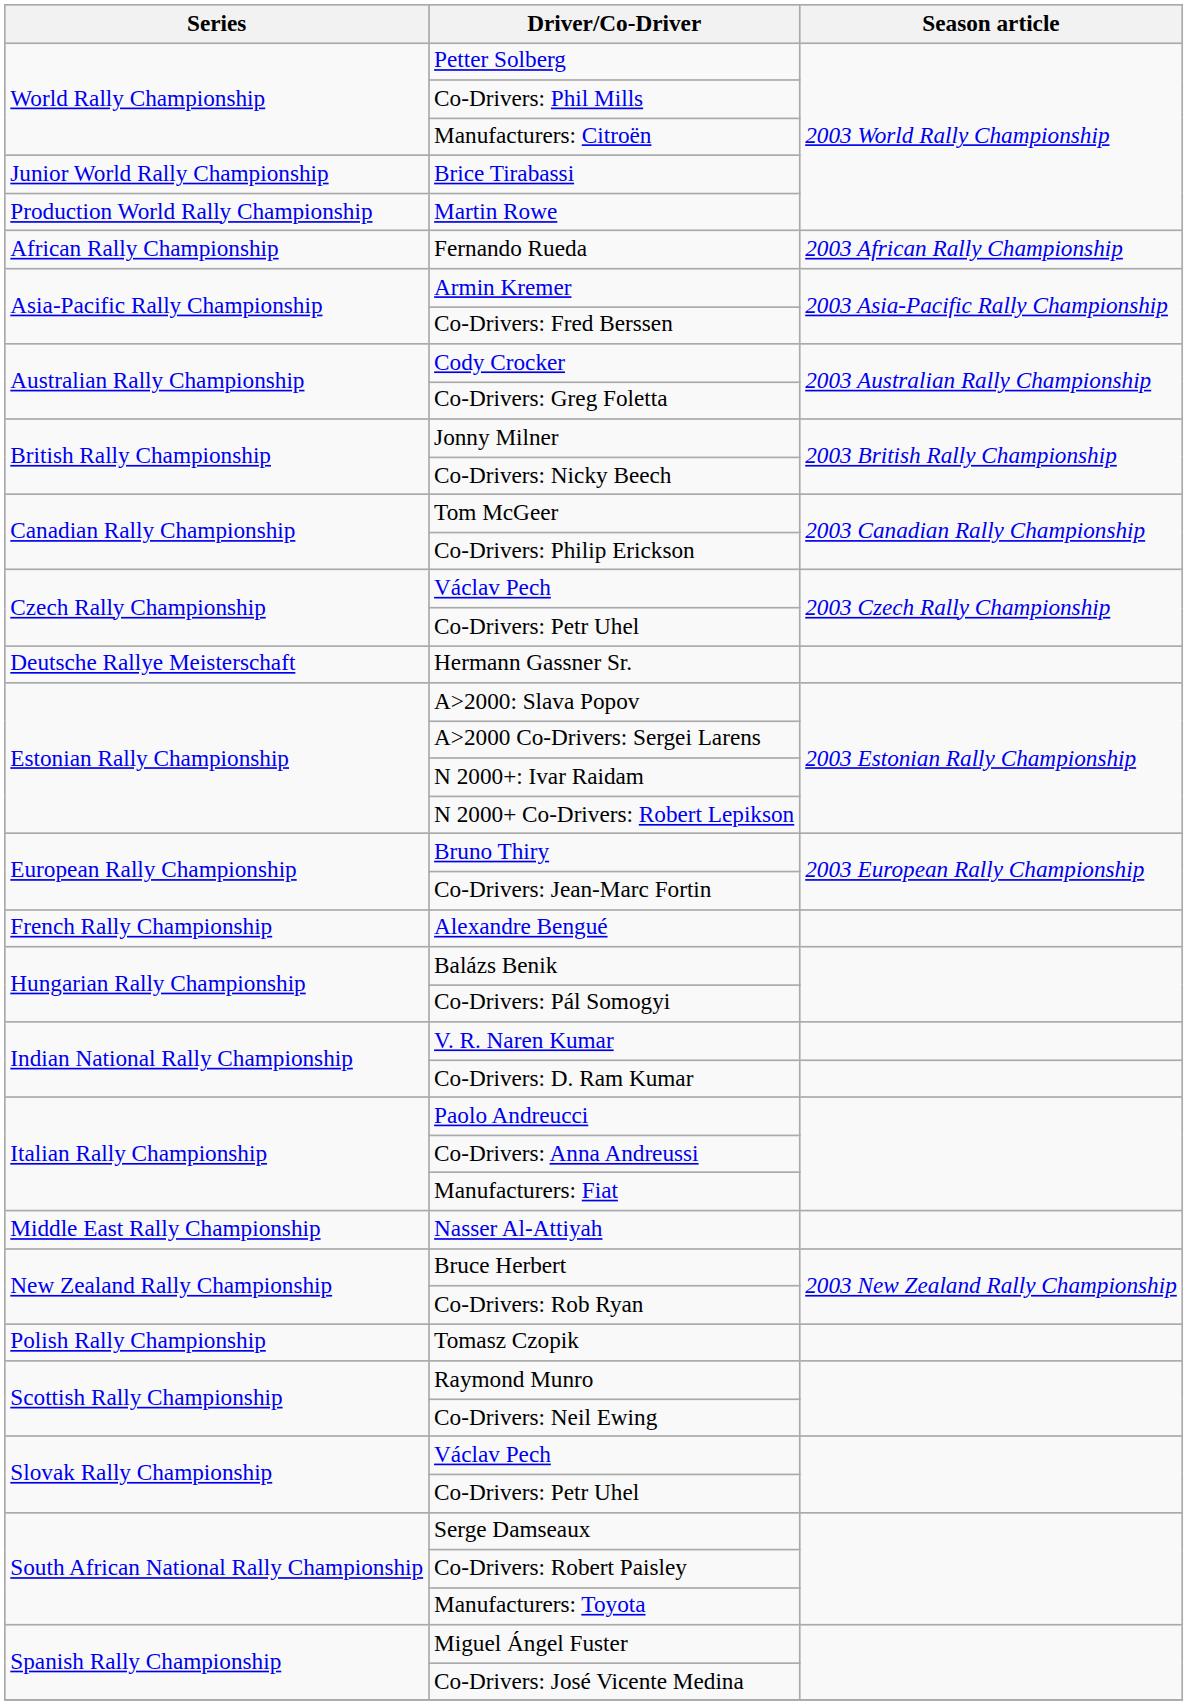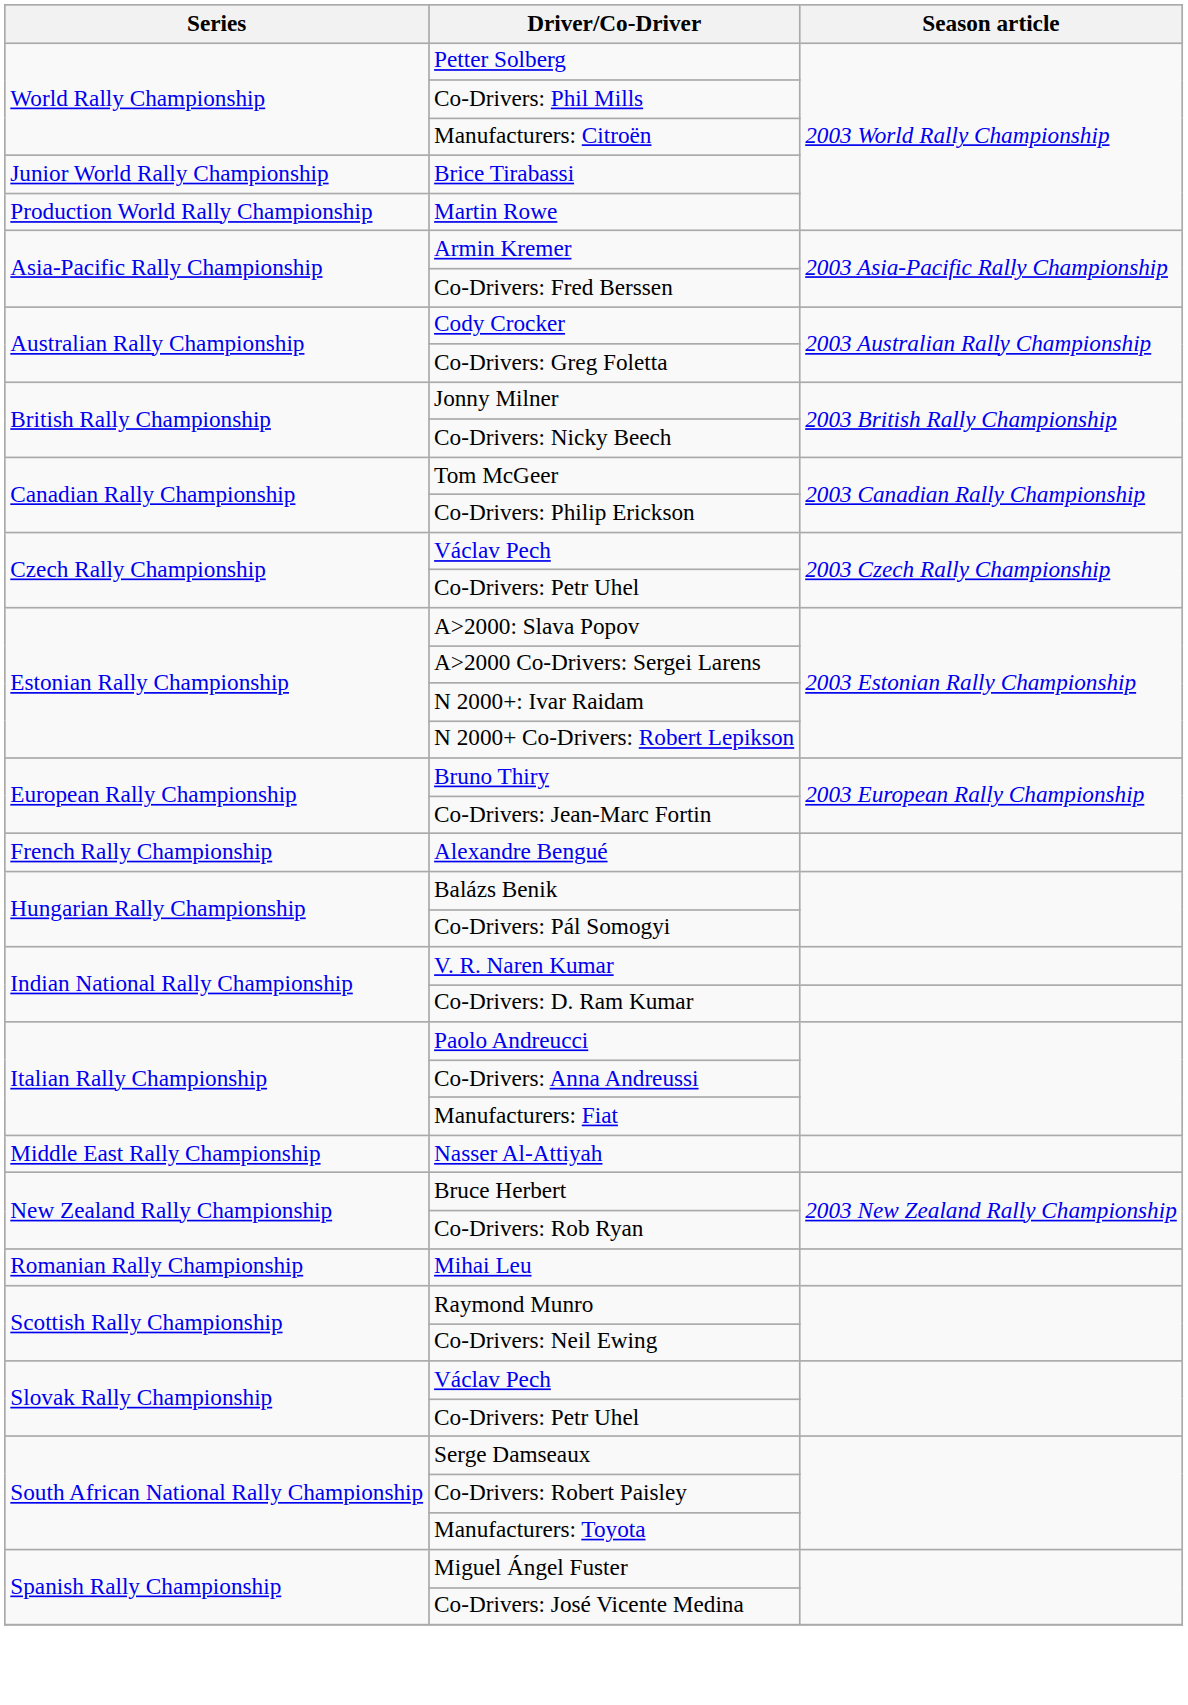- row: African Rally Championship | Fernando Rueda | 2003 African Rally Championship
- row: Deutsche Rallye Meisterschaft | Hermann Gassner Sr.
- row: Polish Rally Championship | Tomasz Czopik
+ row: Romanian Rally Championship | Mihai Leu
